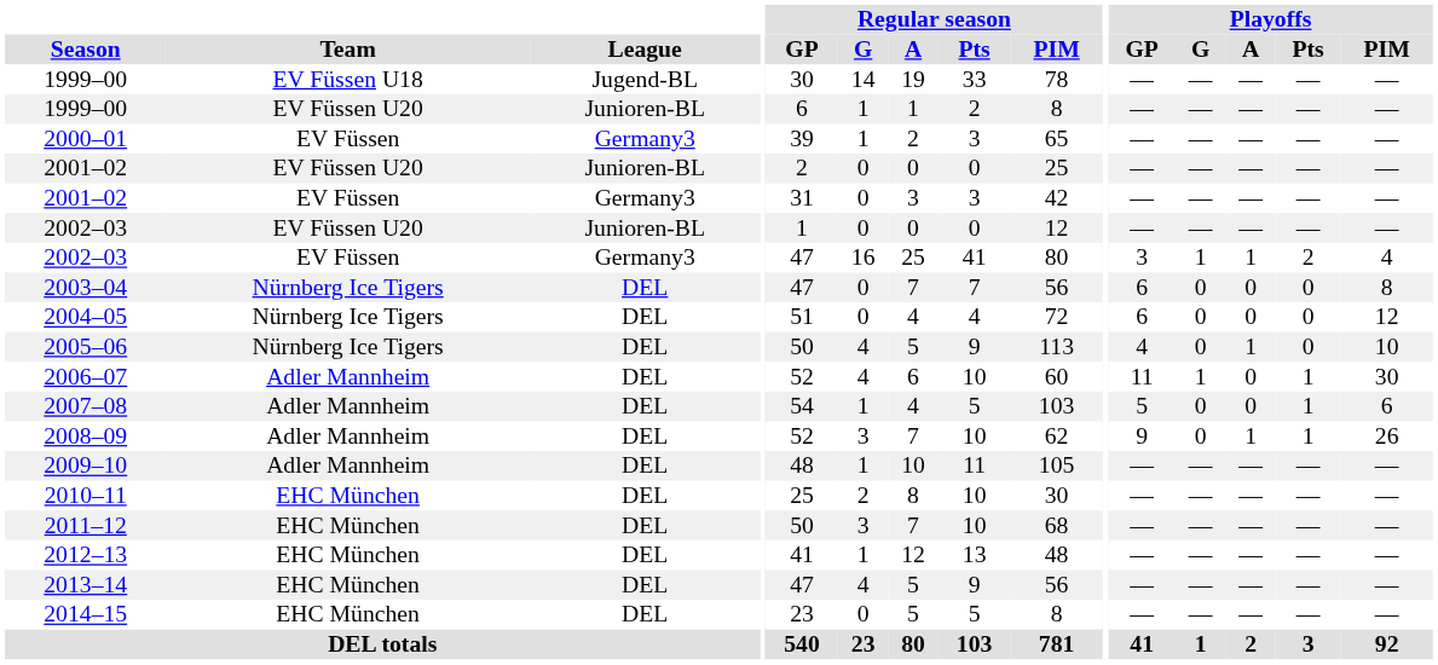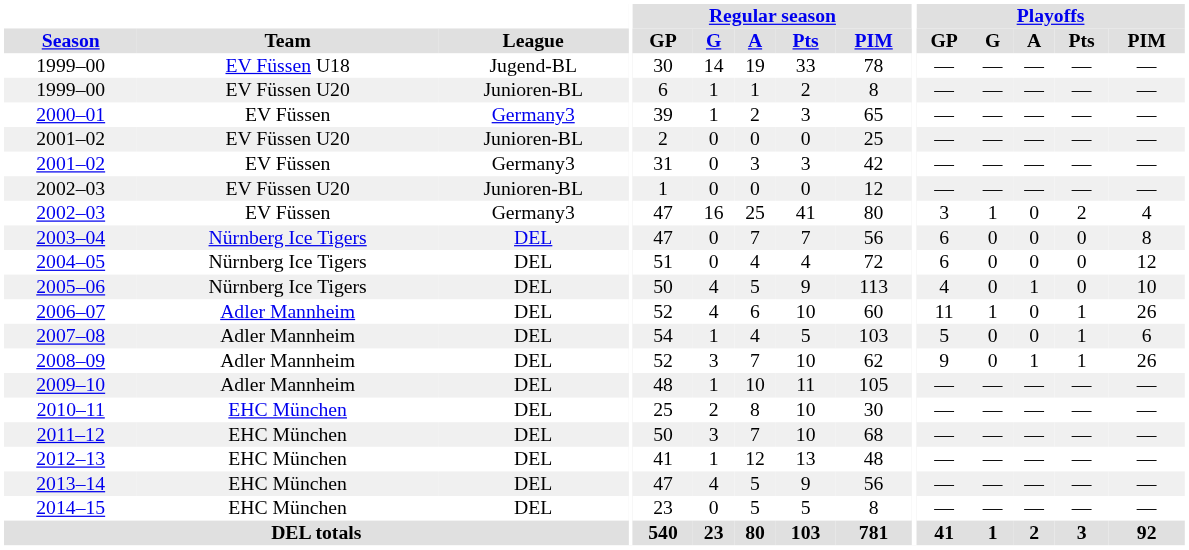2002–03 / EV Füssen | Playoffs / A: 1 -> 0
2006–07 | Playoffs / PIM: 30 -> 26
